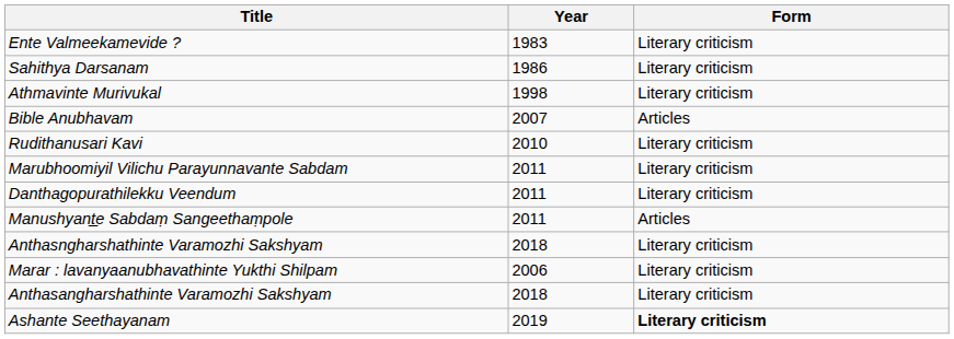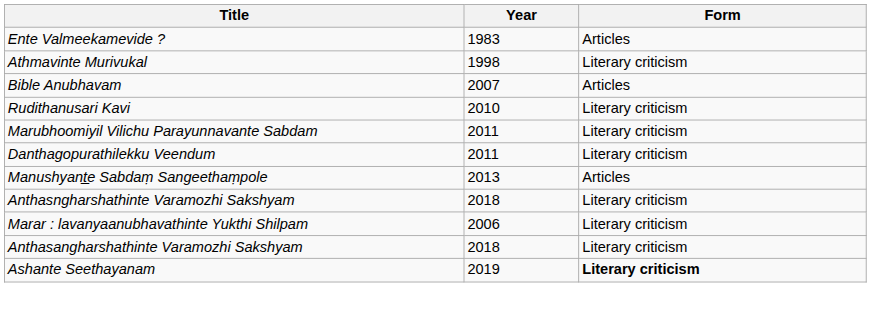Ente Valmeekamevide ? | Form: Literary criticism -> Articles
- row: Sahithya Darsanam | 1986 | Literary criticism
Manushyant̲e Sabdaṃ Sangeethaṃpole | Year: 2011 -> 2013
